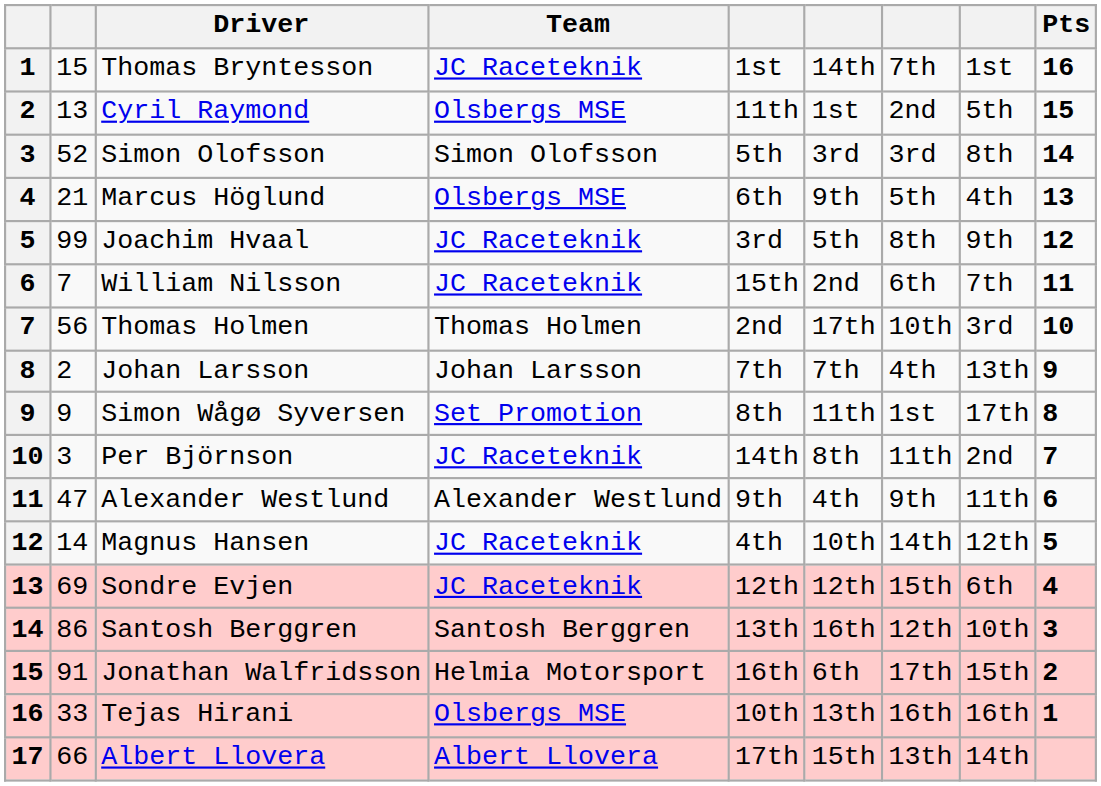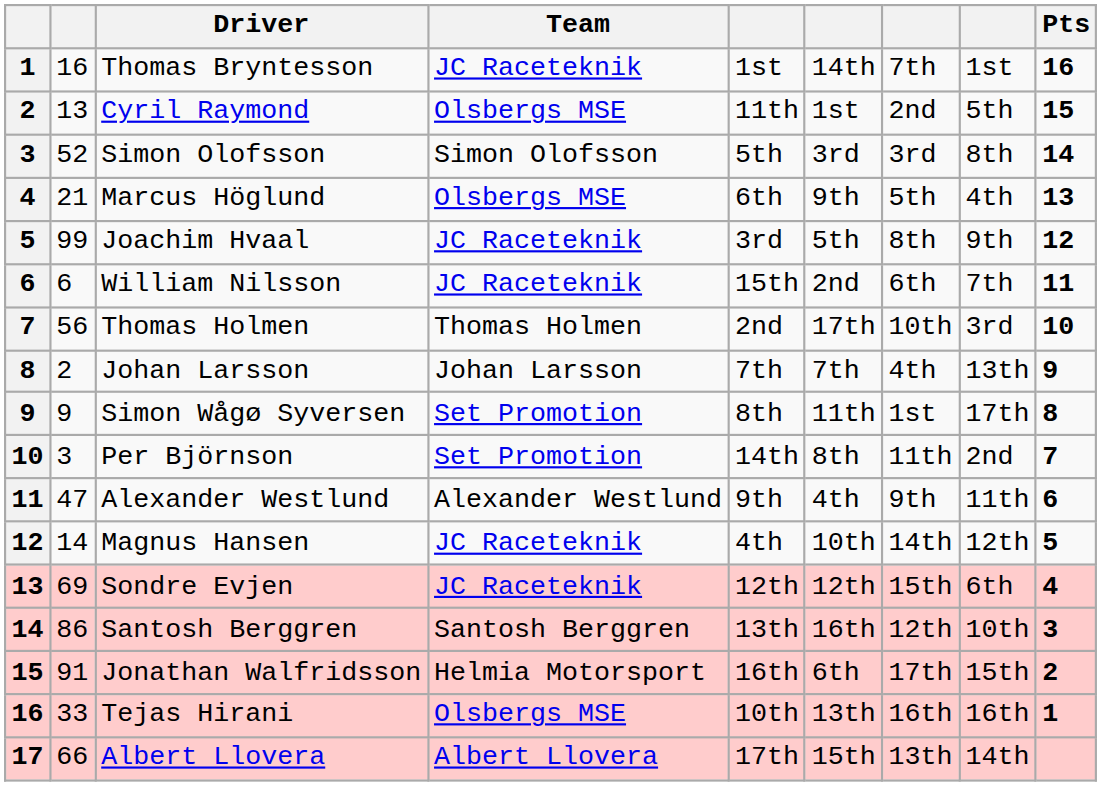Thomas Bryntesson | column 2: 15 -> 16
William Nilsson | column 2: 7 -> 6
Per Björnson | Team: JC Raceteknik -> Set Promotion
